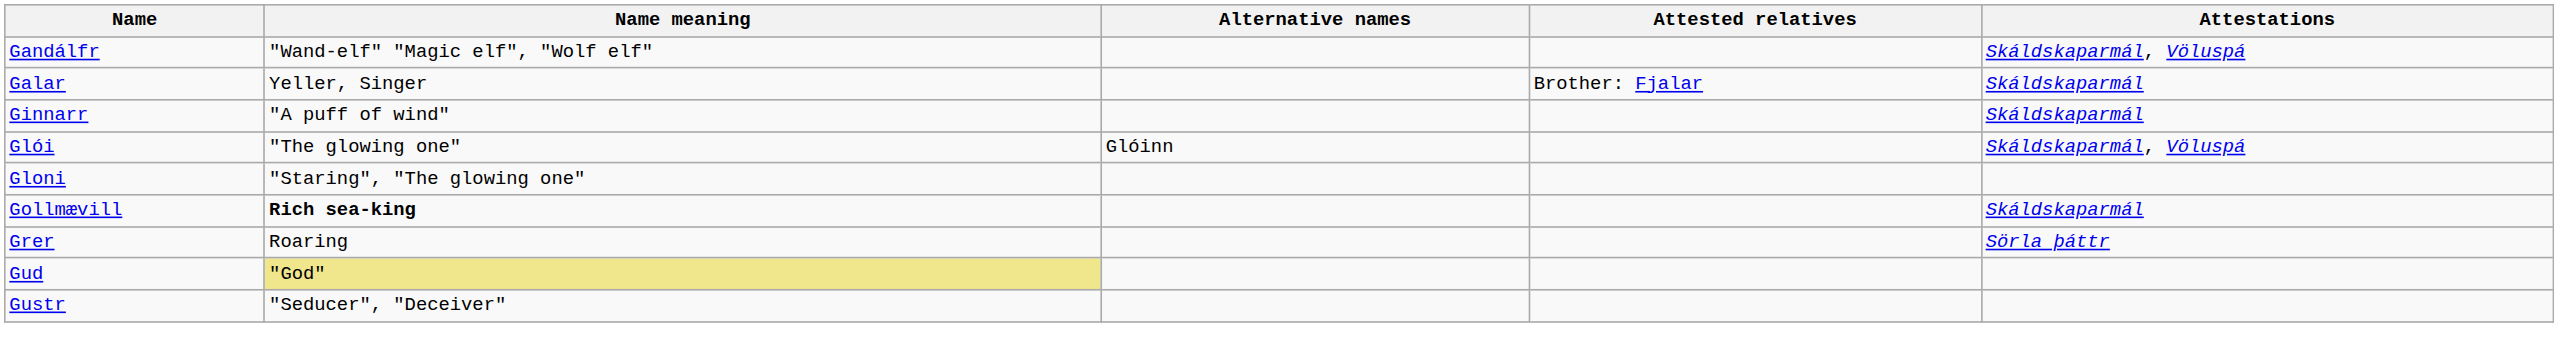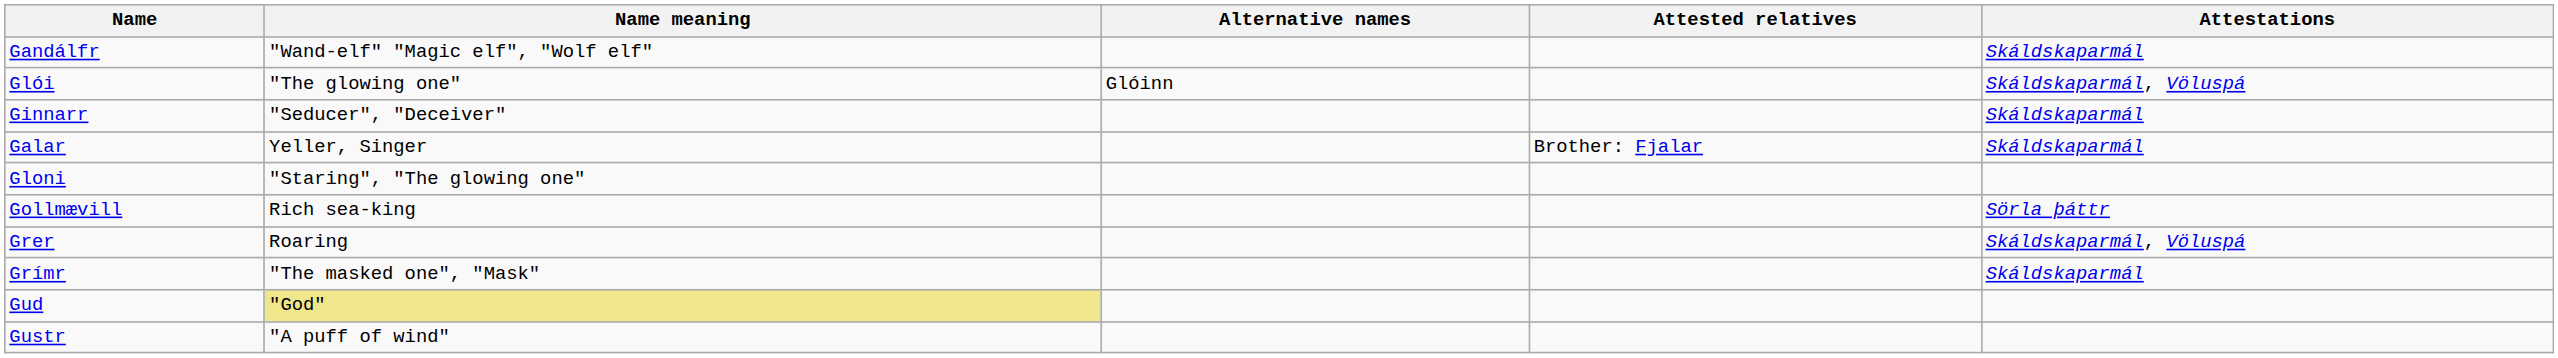Gandálfr | Attestations: Skáldskaparmál, Völuspá -> Skáldskaparmál
rows swapped: Galar <-> Glói
Ginnarr | Name meaning: "A puff of wind" -> "Seducer", "Deceiver"
Gollmævill | Name meaning: bold -> normal
Gollmævill | Attestations: Skáldskaparmál -> Sörla þáttr
Grer | Attestations: Sörla þáttr -> Skáldskaparmál, Völuspá
+ row: Grímr | "The masked one", "Mask" | Skáldskaparmál
Gustr | Name meaning: "Seducer", "Deceiver" -> "A puff of wind"
